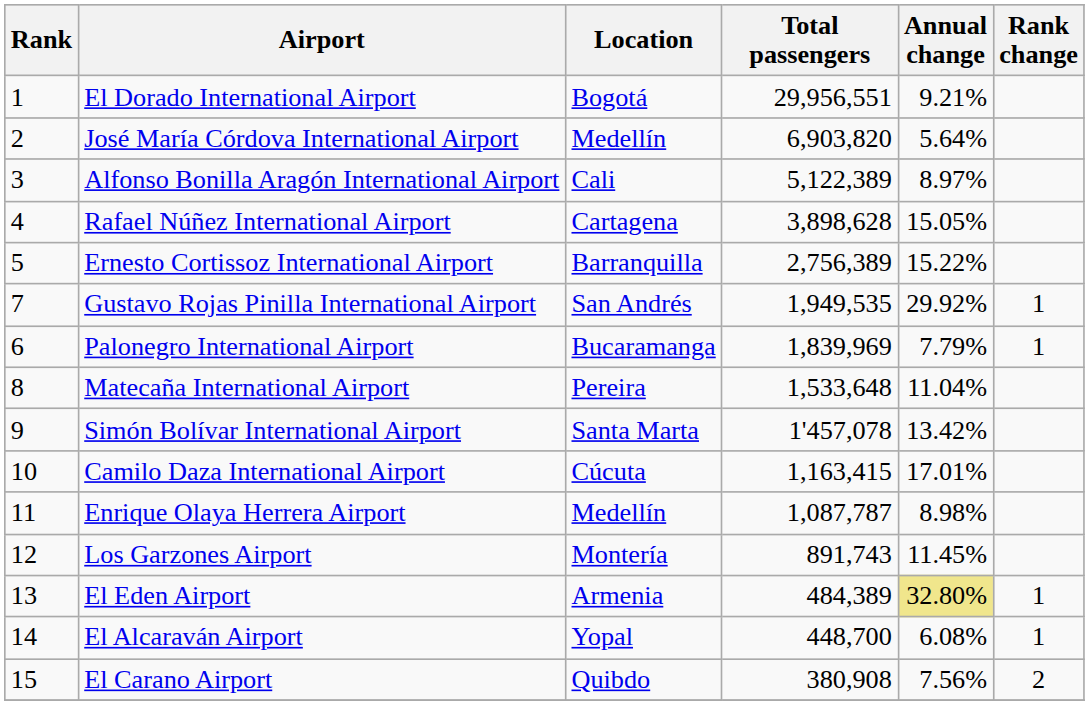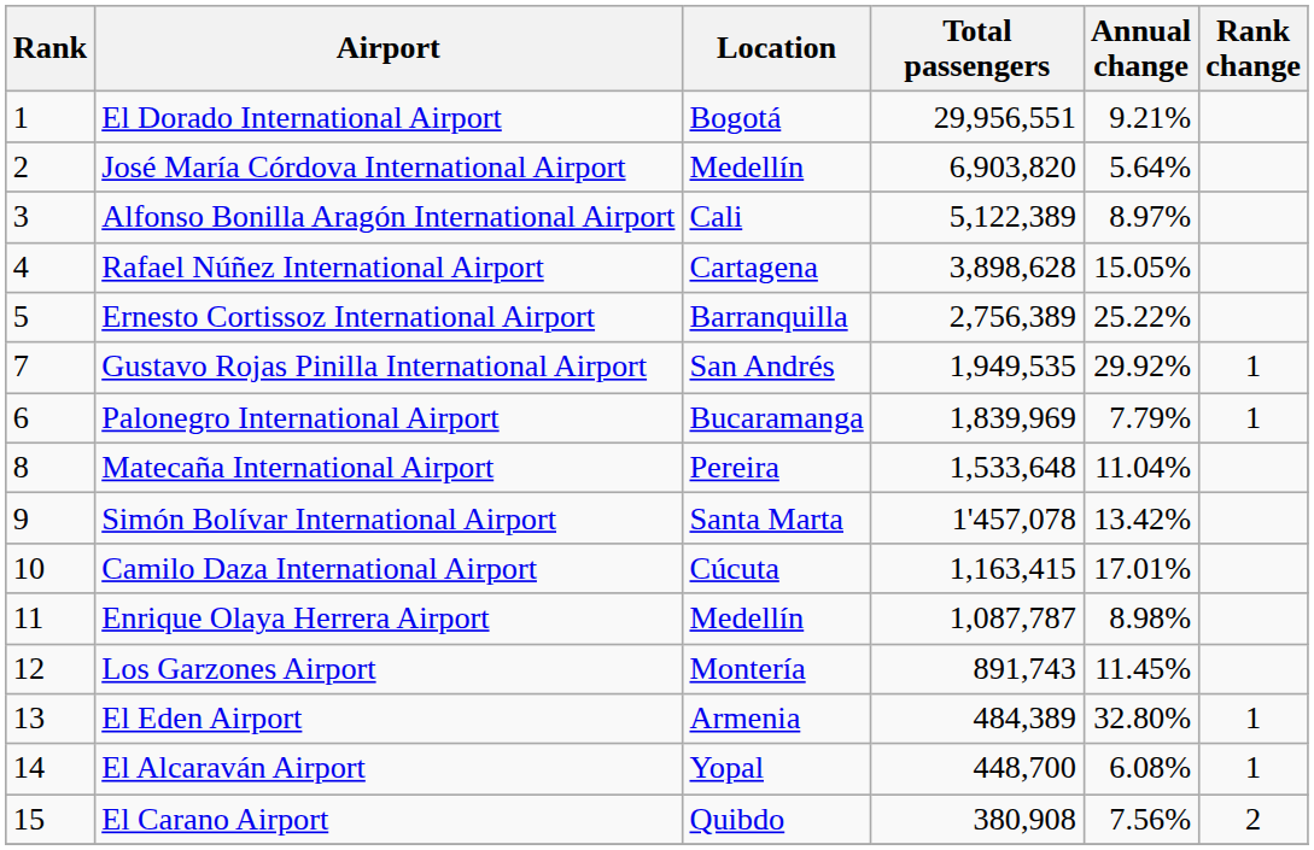Ernesto Cortissoz International Airport | Annual change: 15.22% -> 25.22%
El Eden Airport | Annual change: khaki background -> no background
